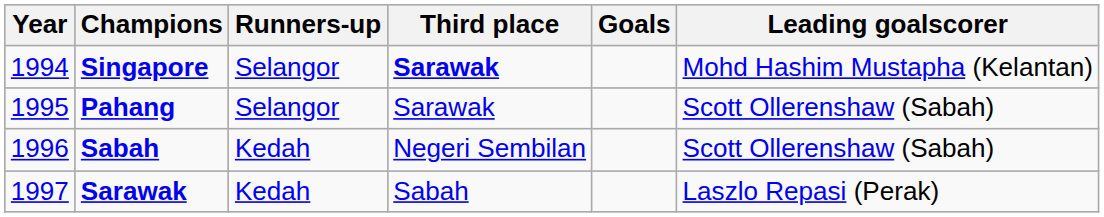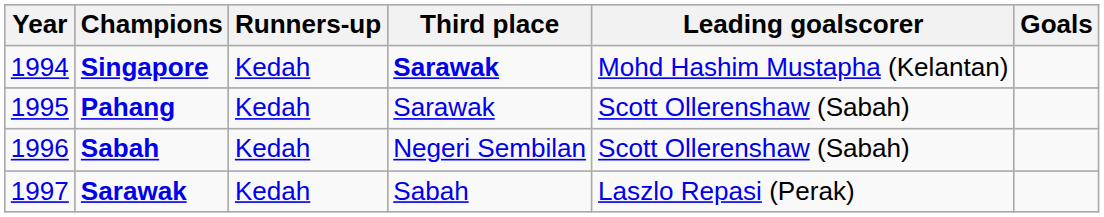columns swapped: Leading goalscorer <-> Goals
Singapore | Runners-up: Selangor -> Kedah
Pahang | Runners-up: Selangor -> Kedah
